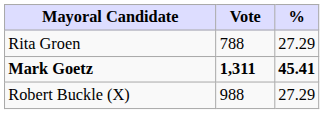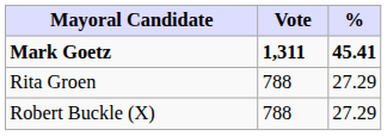rows swapped: Mark Goetz <-> Rita Groen
Robert Buckle (X) | Vote: 988 -> 788
